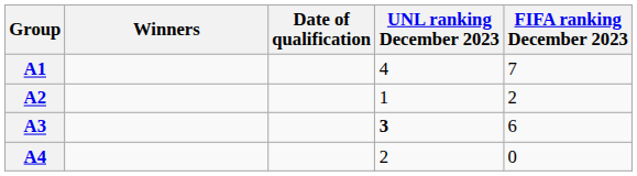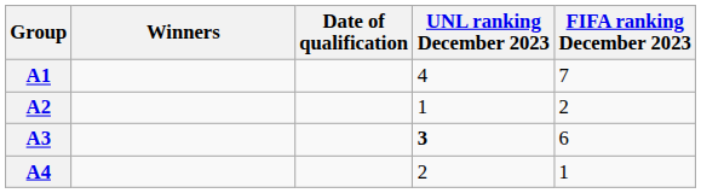A4 | FIFA ranking December 2023: 0 -> 1
